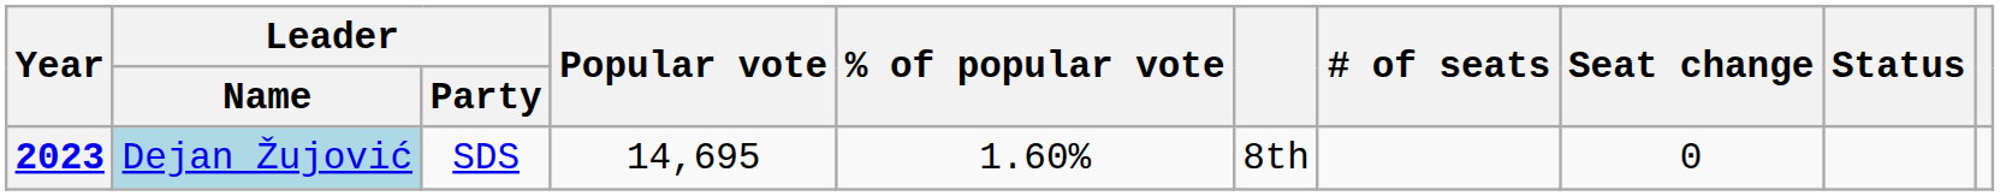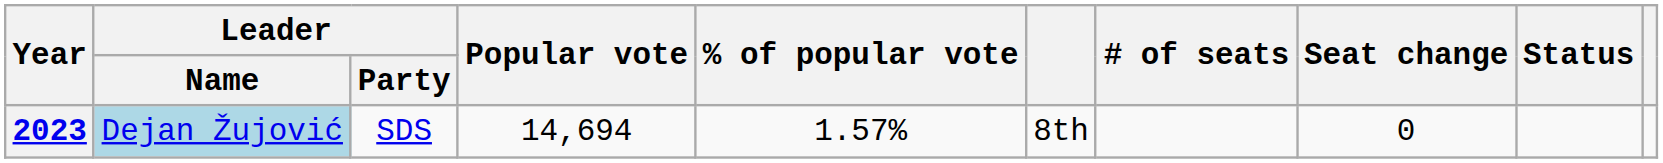2023 | Popular vote: 14,695 -> 14,694
2023 | % of popular vote: 1.60% -> 1.57%
